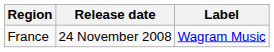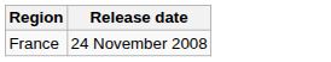- column: Label | Wagram Music
